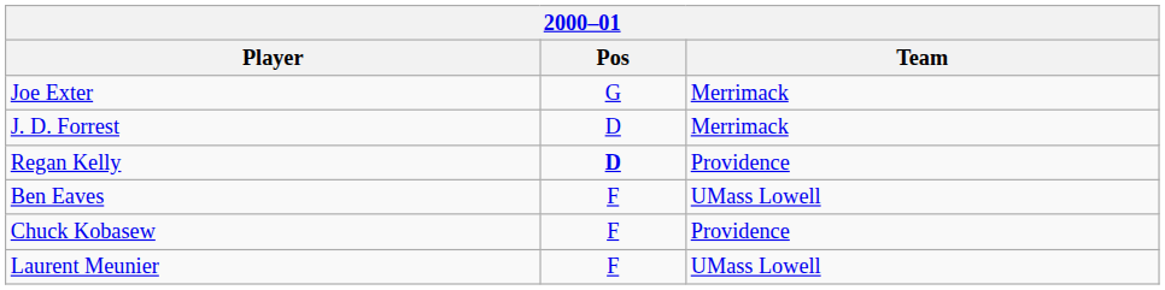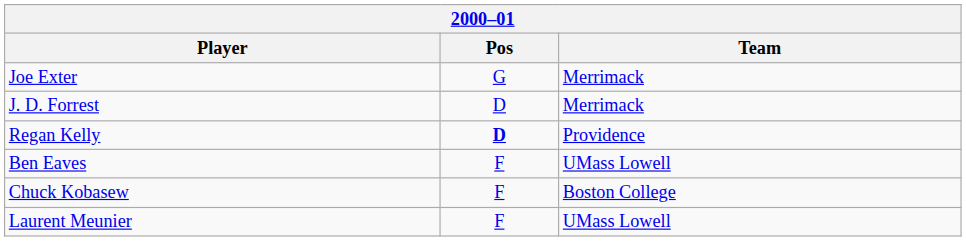Chuck Kobasew | Team: Providence -> Boston College
